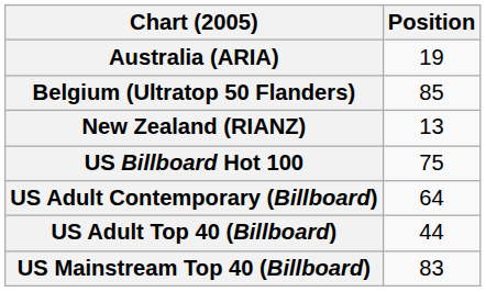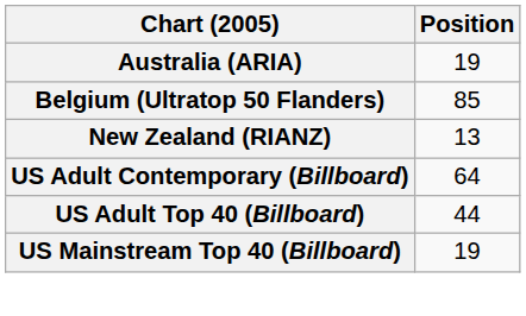- row: US Billboard Hot 100 | 75
US Mainstream Top 40 (Billboard) | Position: 83 -> 19
